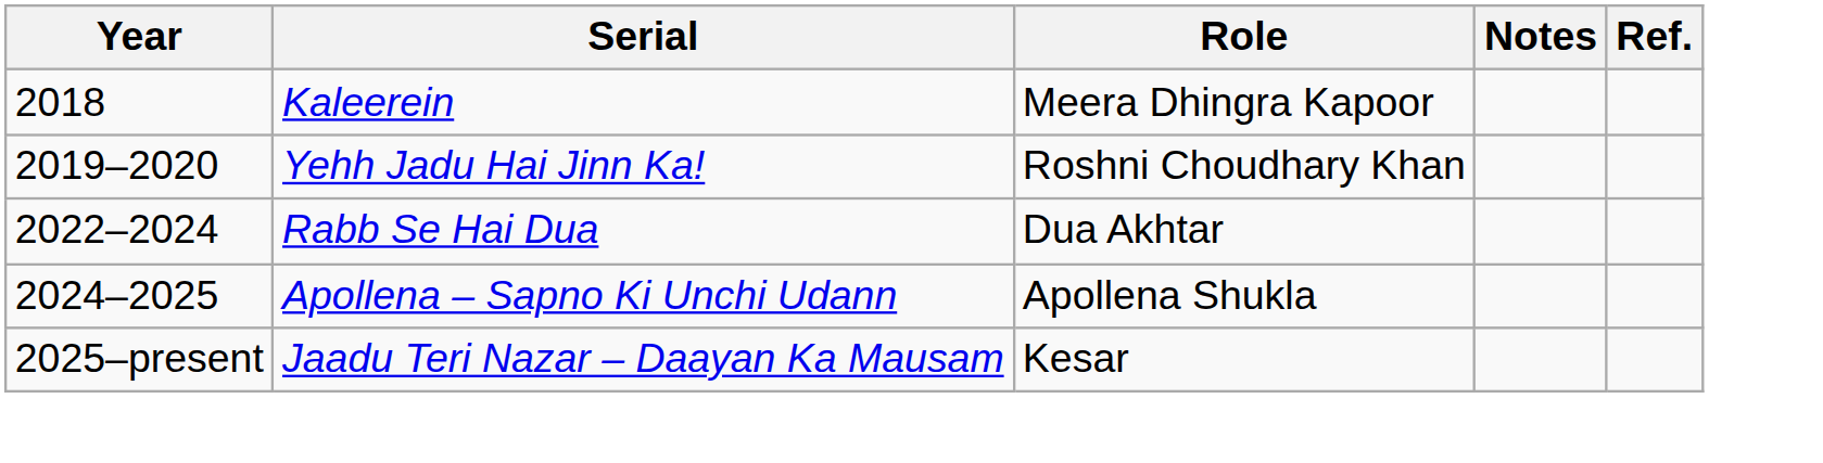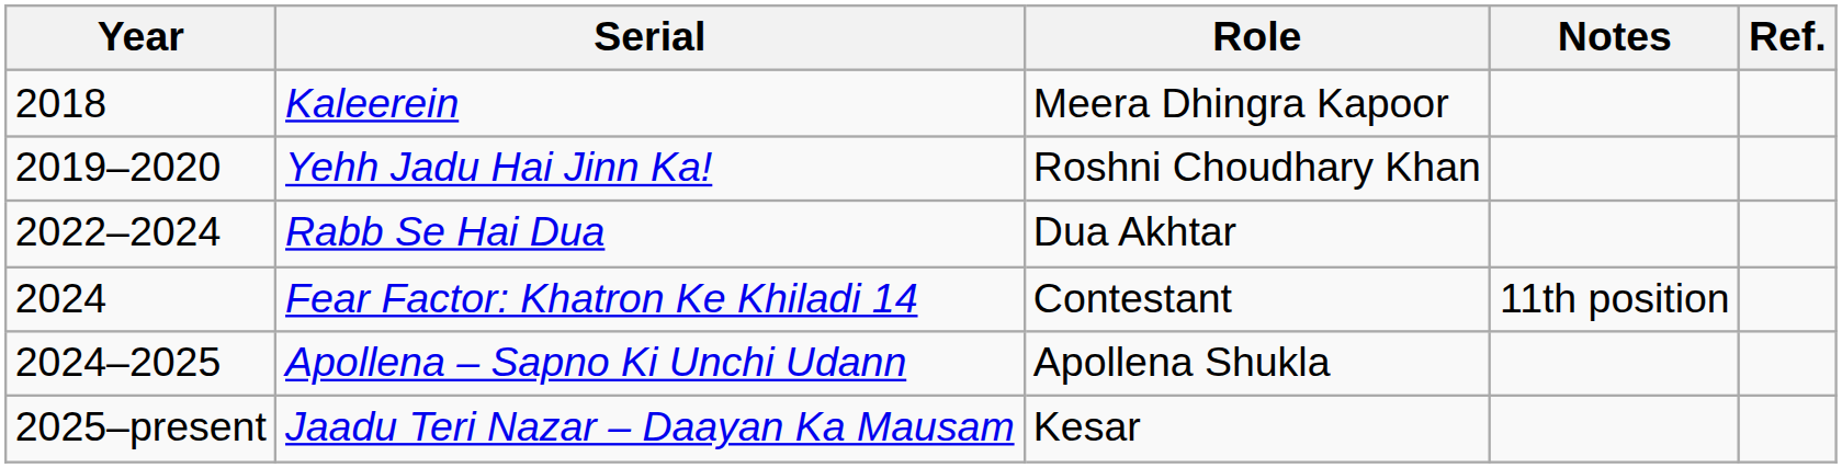+ row: 2024 | Fear Factor: Khatron Ke Khiladi 14 | Contestant | 11th position
